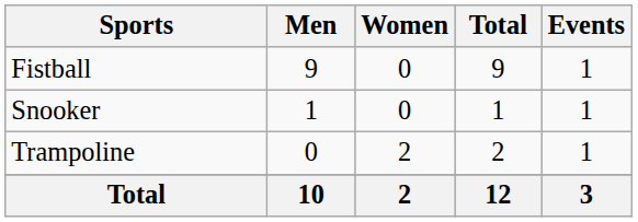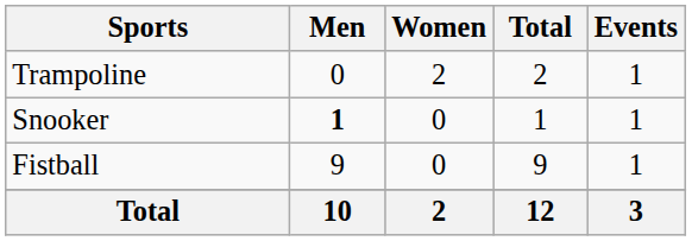rows swapped: Fistball <-> Trampoline
Snooker | Men: normal -> bold
